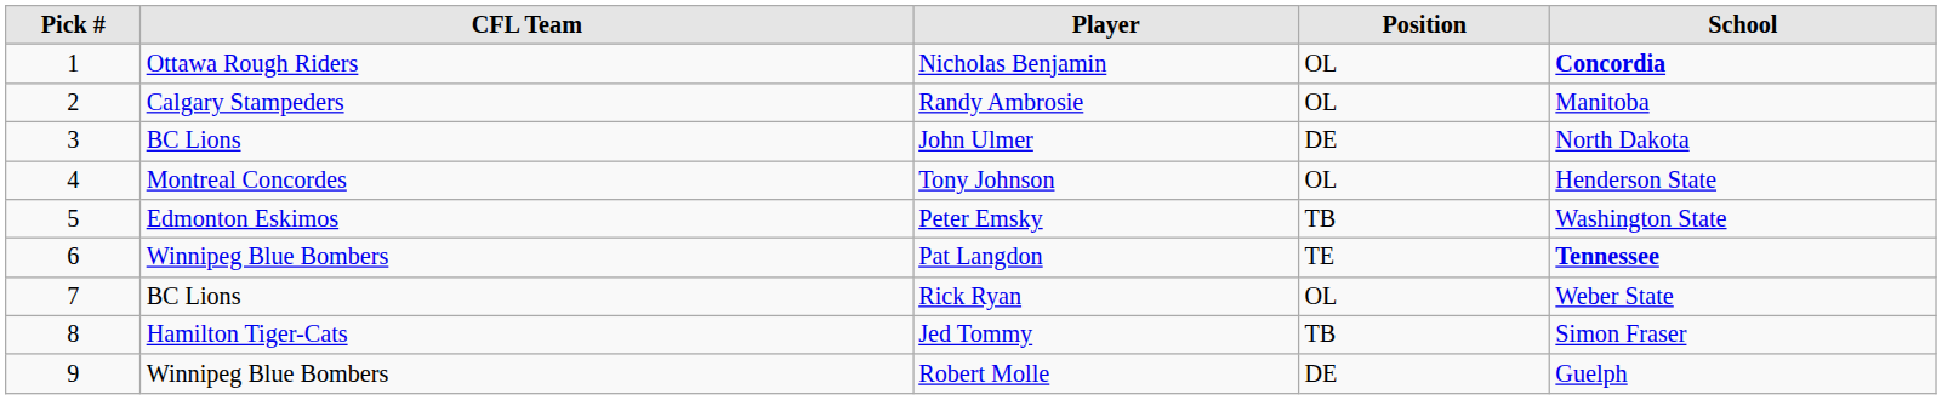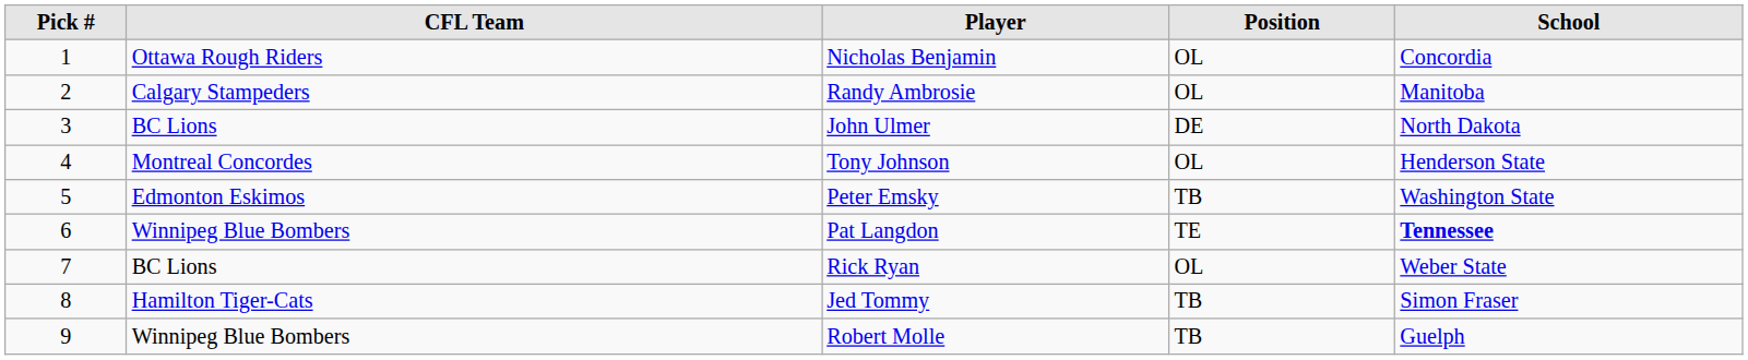Nicholas Benjamin | School: bold -> normal
Robert Molle | Position: DE -> TB
